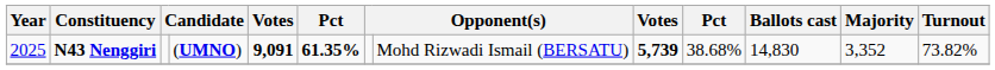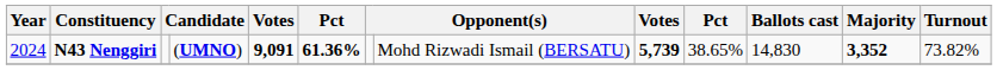N43 Nenggiri | Year: 2025 -> 2024
N43 Nenggiri | column 6: 61.35% -> 61.36%
N43 Nenggiri | column 10: 38.68% -> 38.65%
N43 Nenggiri | Majority: normal -> bold
